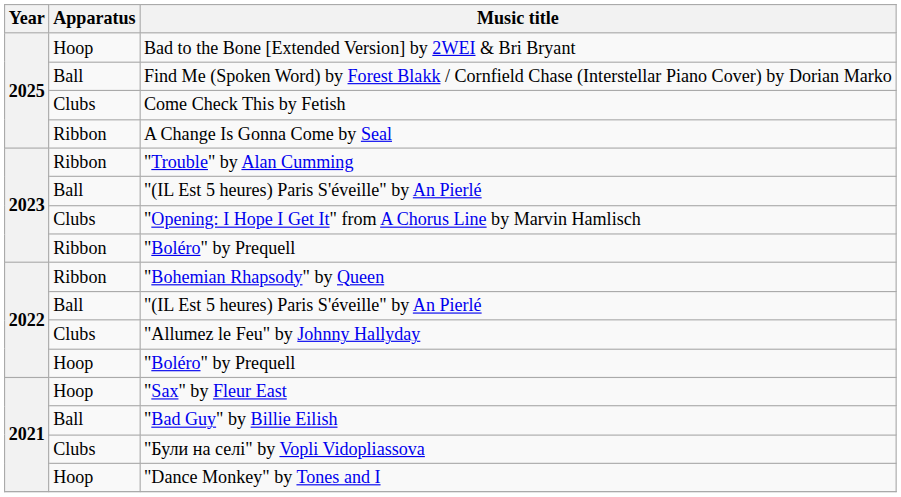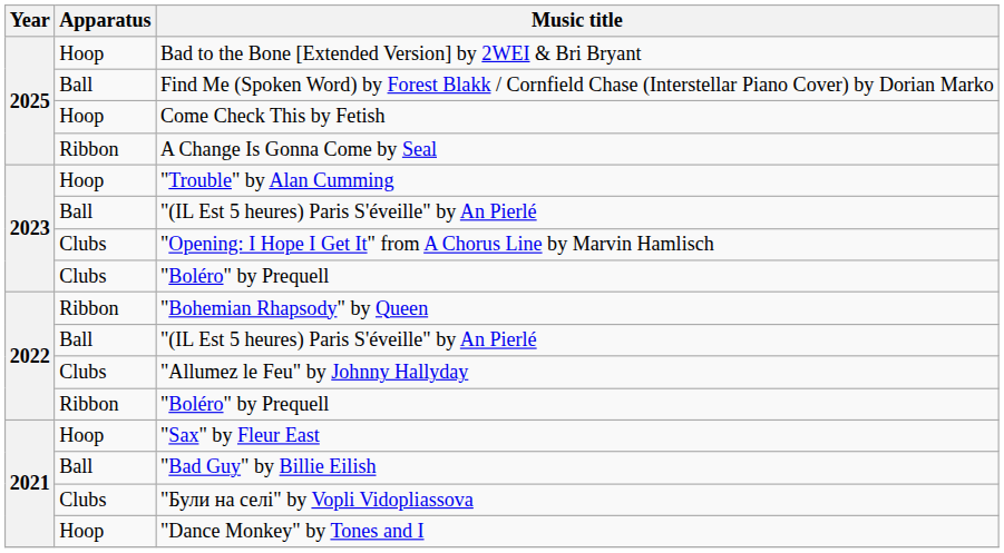Come Check This by Fetish | Apparatus: Clubs -> Hoop
"Trouble" by Alan Cumming | Apparatus: Ribbon -> Hoop
2023 / "Boléro" by Prequell | Apparatus: Ribbon -> Clubs
2022 / "Boléro" by Prequell | Apparatus: Hoop -> Ribbon
